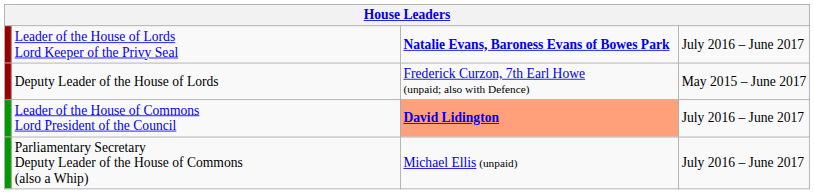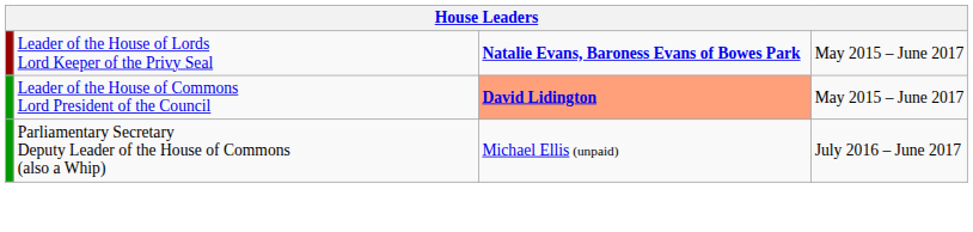Leader of the House of Lords Lord Keeper of the Privy Seal | column 4: July 2016 – June 2017 -> May 2015 – June 2017
- row: Deputy Leader of the House of Lords | Frederick Curzon, 7th Earl Howe (unpaid; also with Defence) | May 2015 – June 2017
Leader of the House of Commons Lord President of the Council | column 4: July 2016 – June 2017 -> May 2015 – June 2017
